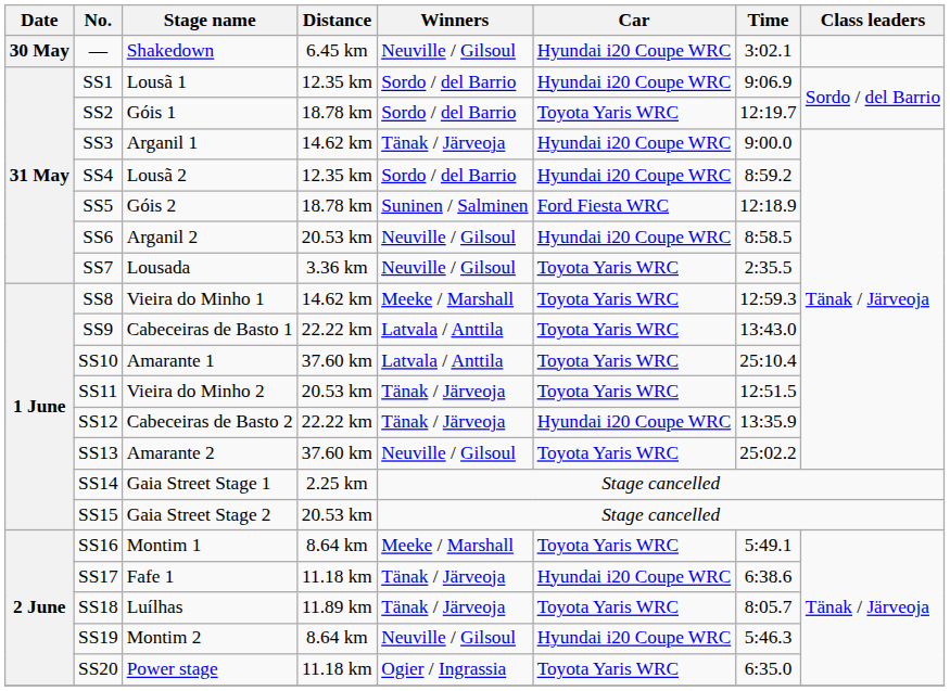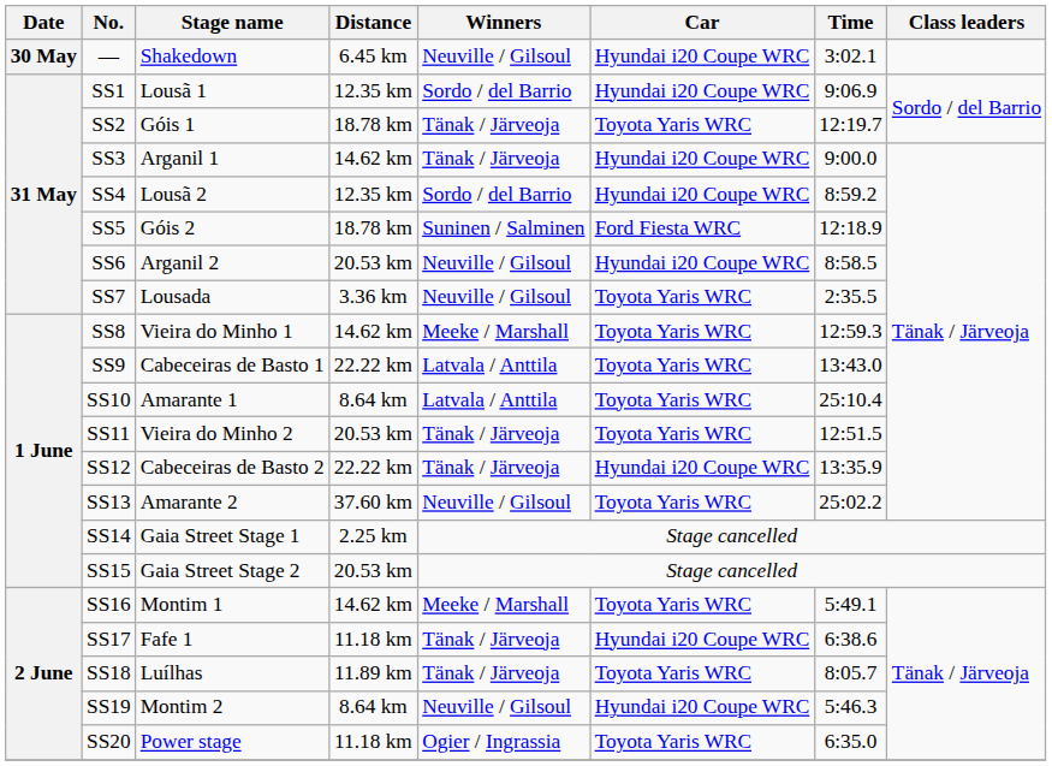SS2 | Winners: Sordo / del Barrio -> Tänak / Järveoja
SS10 | Distance: 37.60 km -> 8.64 km
SS16 | Distance: 8.64 km -> 14.62 km
